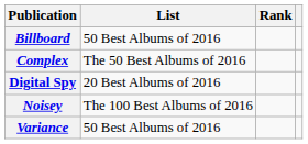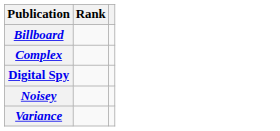- column: List | 50 Best Albums of 2016 | The 50 Best Albums of 2016 | 20 Best Albums of 2016 | The 100 Best Albums of 2016 | 50 Best Albums of 2016
